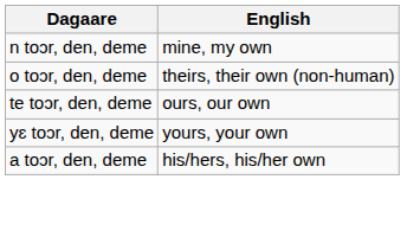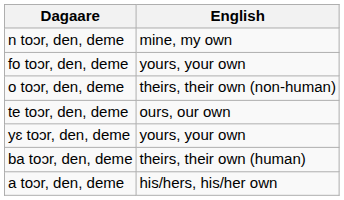+ row: fo toɔr, den, deme | yours, your own
+ row: ba toɔr, den, deme | theirs, their own (human)
